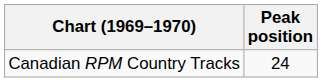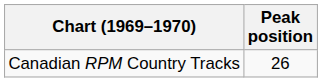Canadian RPM Country Tracks | Peak position: 24 -> 26
